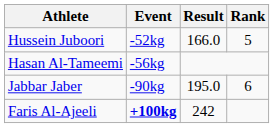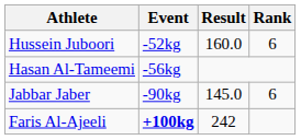Hussein Juboori | Result: 166.0 -> 160.0
Hussein Juboori | Rank: 5 -> 6
Jabbar Jaber | Result: 195.0 -> 145.0
